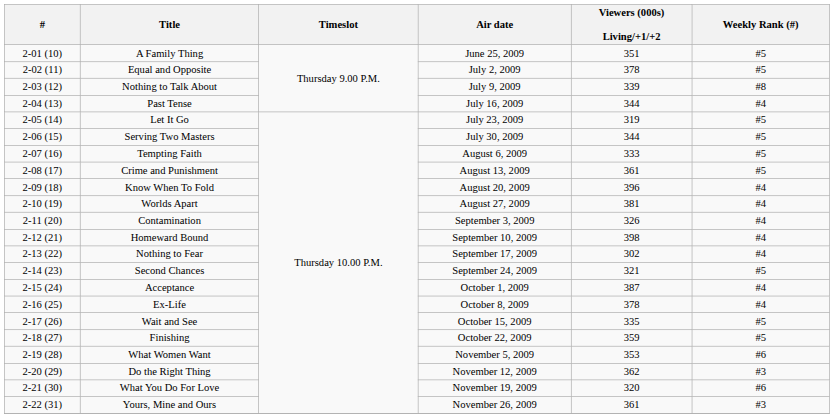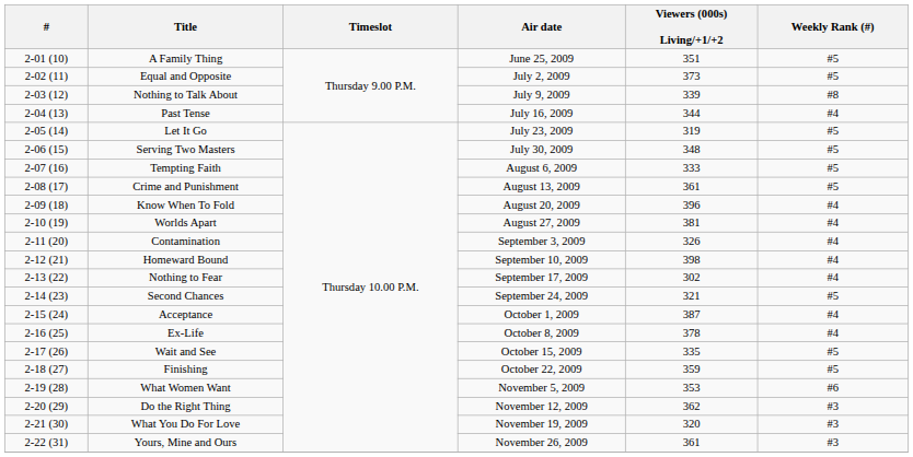Equal and Opposite | Viewers (000s) Living/+1/+2: 378 -> 373
Serving Two Masters | Viewers (000s) Living/+1/+2: 344 -> 348
What You Do For Love | Weekly Rank (#): #6 -> #3
